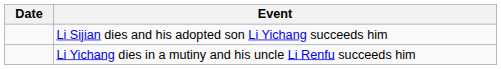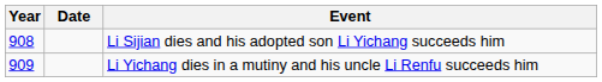+ column: Year | 908 | 909
